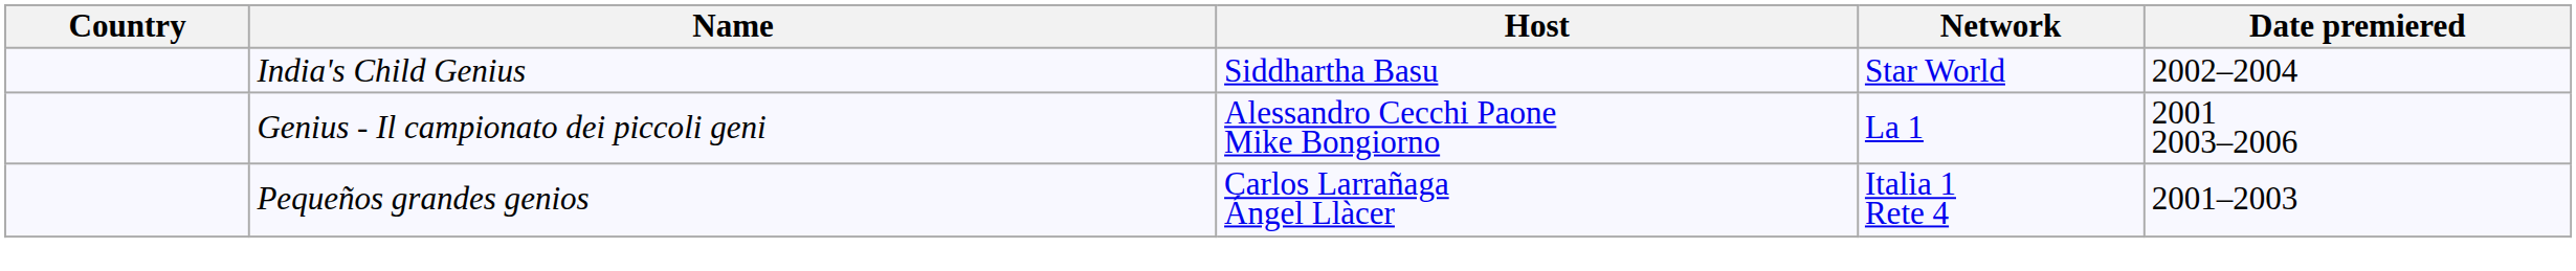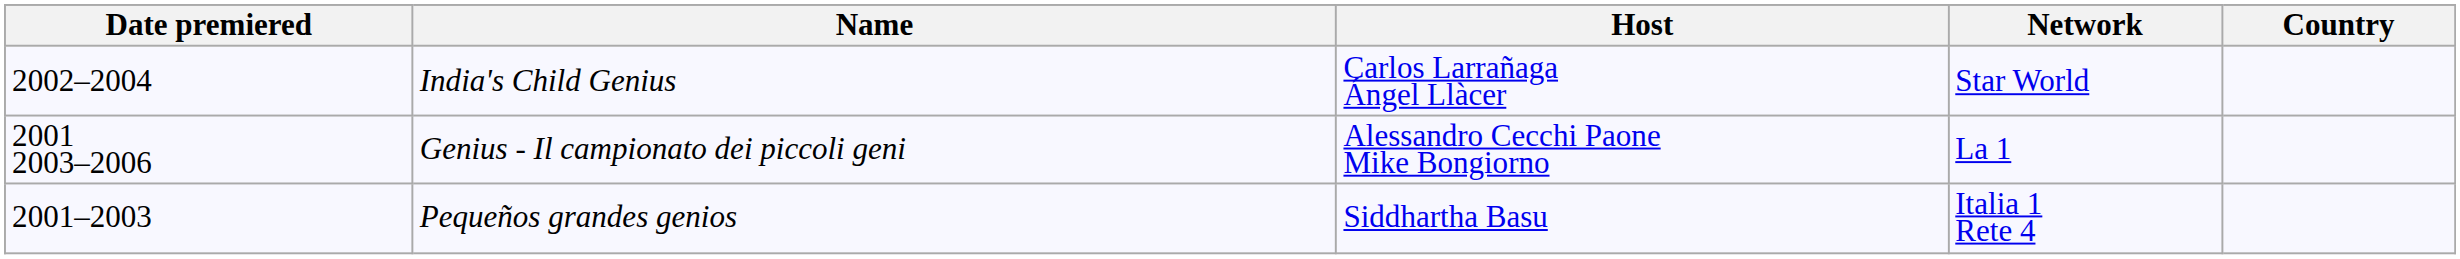columns swapped: Country <-> Date premiered
India's Child Genius | Host: Siddhartha Basu -> Carlos Larrañaga Ángel Llàcer
Pequeños grandes genios | Host: Carlos Larrañaga Ángel Llàcer -> Siddhartha Basu
